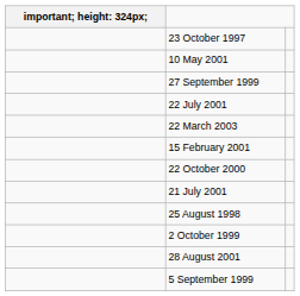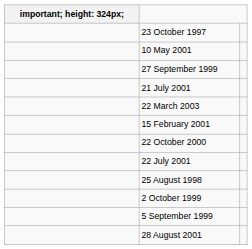rows swapped: 22 July 2001 <-> 21 July 2001
rows swapped: 5 September 1999 <-> 28 August 2001
